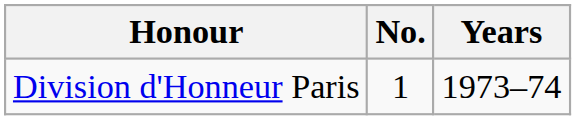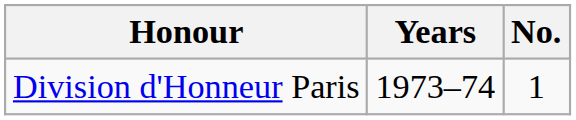columns swapped: No. <-> Years
